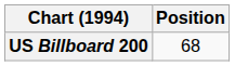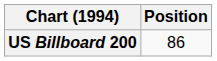US Billboard 200 | Position: 68 -> 86
